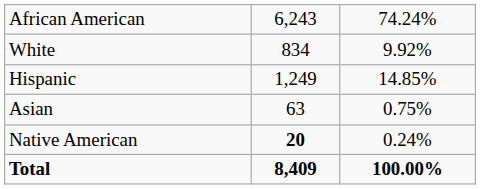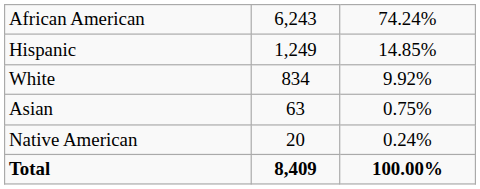rows swapped: Hispanic <-> White
Native American | column 2: bold -> normal
